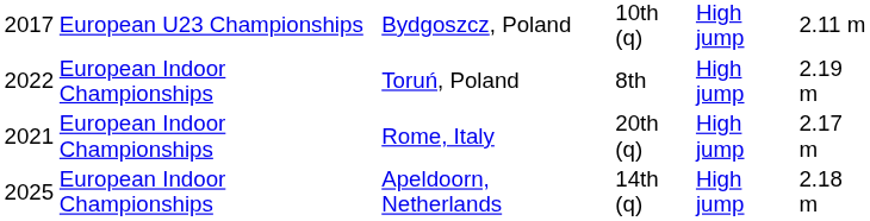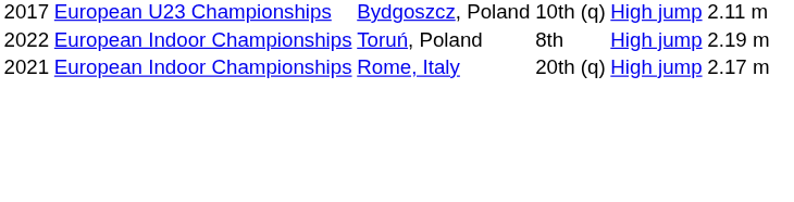- row: 2025 | European Indoor Championships | Apeldoorn, Netherlands | 14th (q) | High jump | 2.18 m
